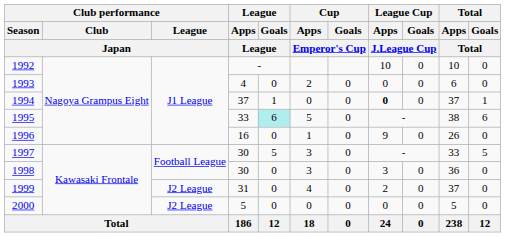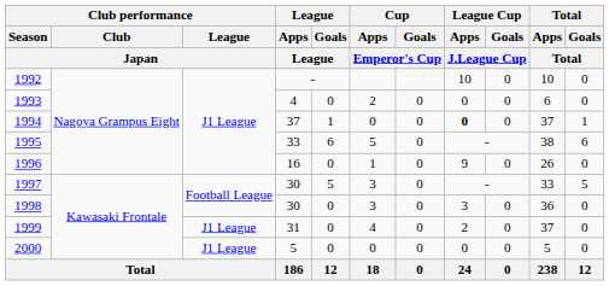1995 | League / Goals / League: paleturquoise background -> no background
1999 | Club performance / League / Japan: J2 League -> J1 League
2000 | Club performance / League / Japan: J2 League -> J1 League
